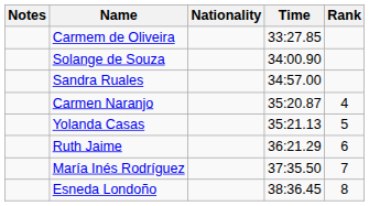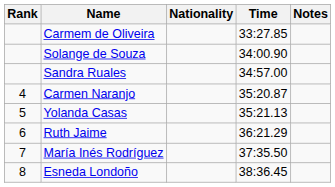columns swapped: Rank <-> Notes
